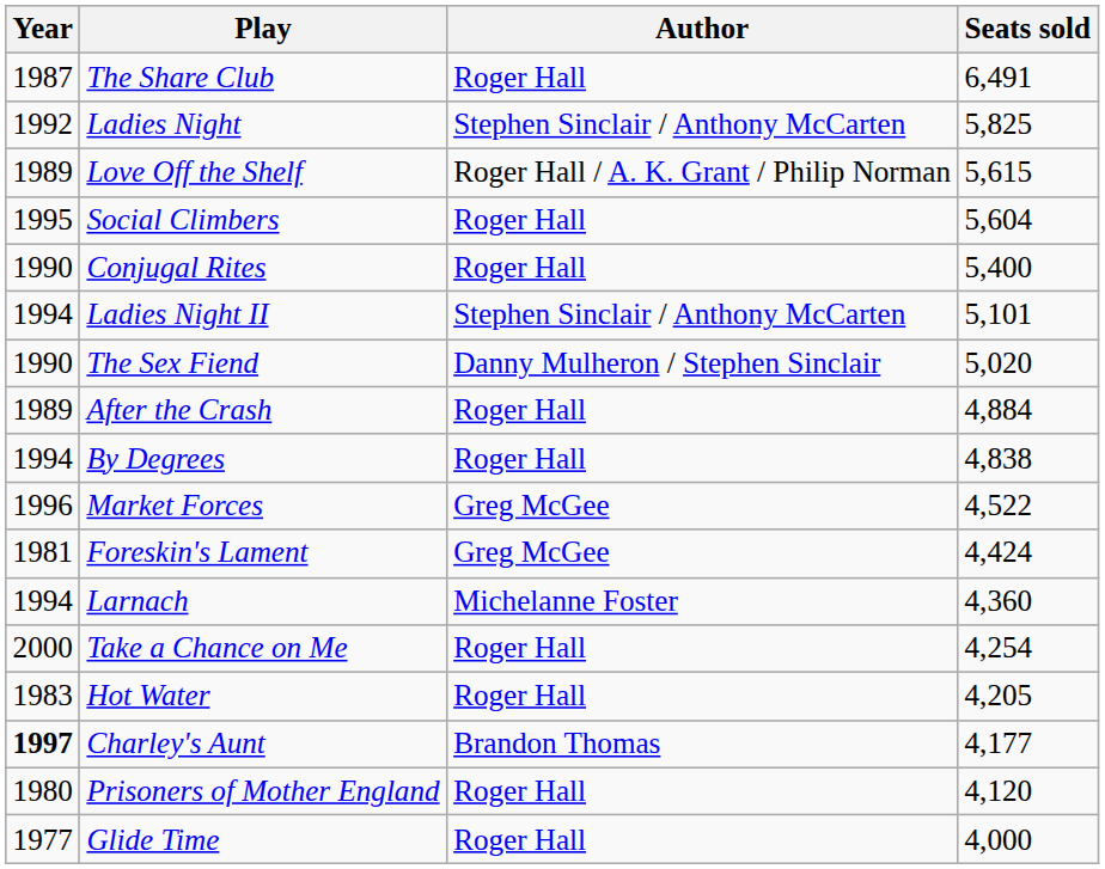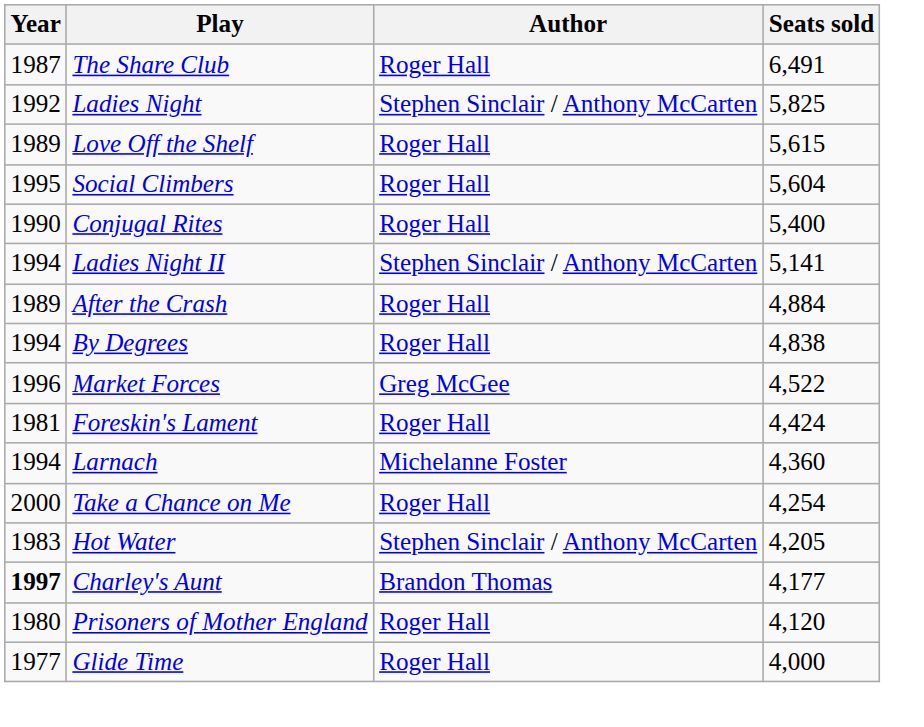Love Off the Shelf | Author: Roger Hall / A. K. Grant / Philip Norman -> Roger Hall
Ladies Night II | Seats sold: 5,101 -> 5,141
- row: 1990 | The Sex Fiend | Danny Mulheron / Stephen Sinclair | 5,020
Foreskin's Lament | Author: Greg McGee -> Roger Hall
Hot Water | Author: Roger Hall -> Stephen Sinclair / Anthony McCarten
